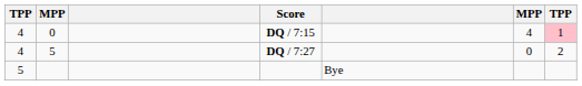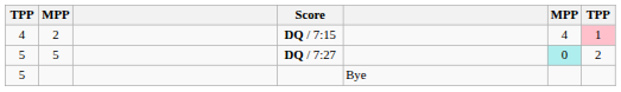DQ / 7:15 | column 2: 0 -> 2
DQ / 7:27 | column 1: 4 -> 5
DQ / 7:27 | column 6: no background -> paleturquoise background
